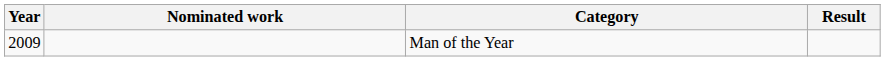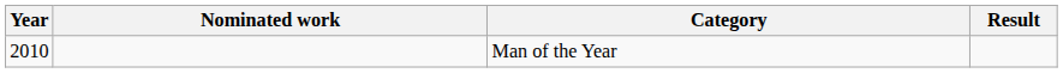Man of the Year | Year: 2009 -> 2010
